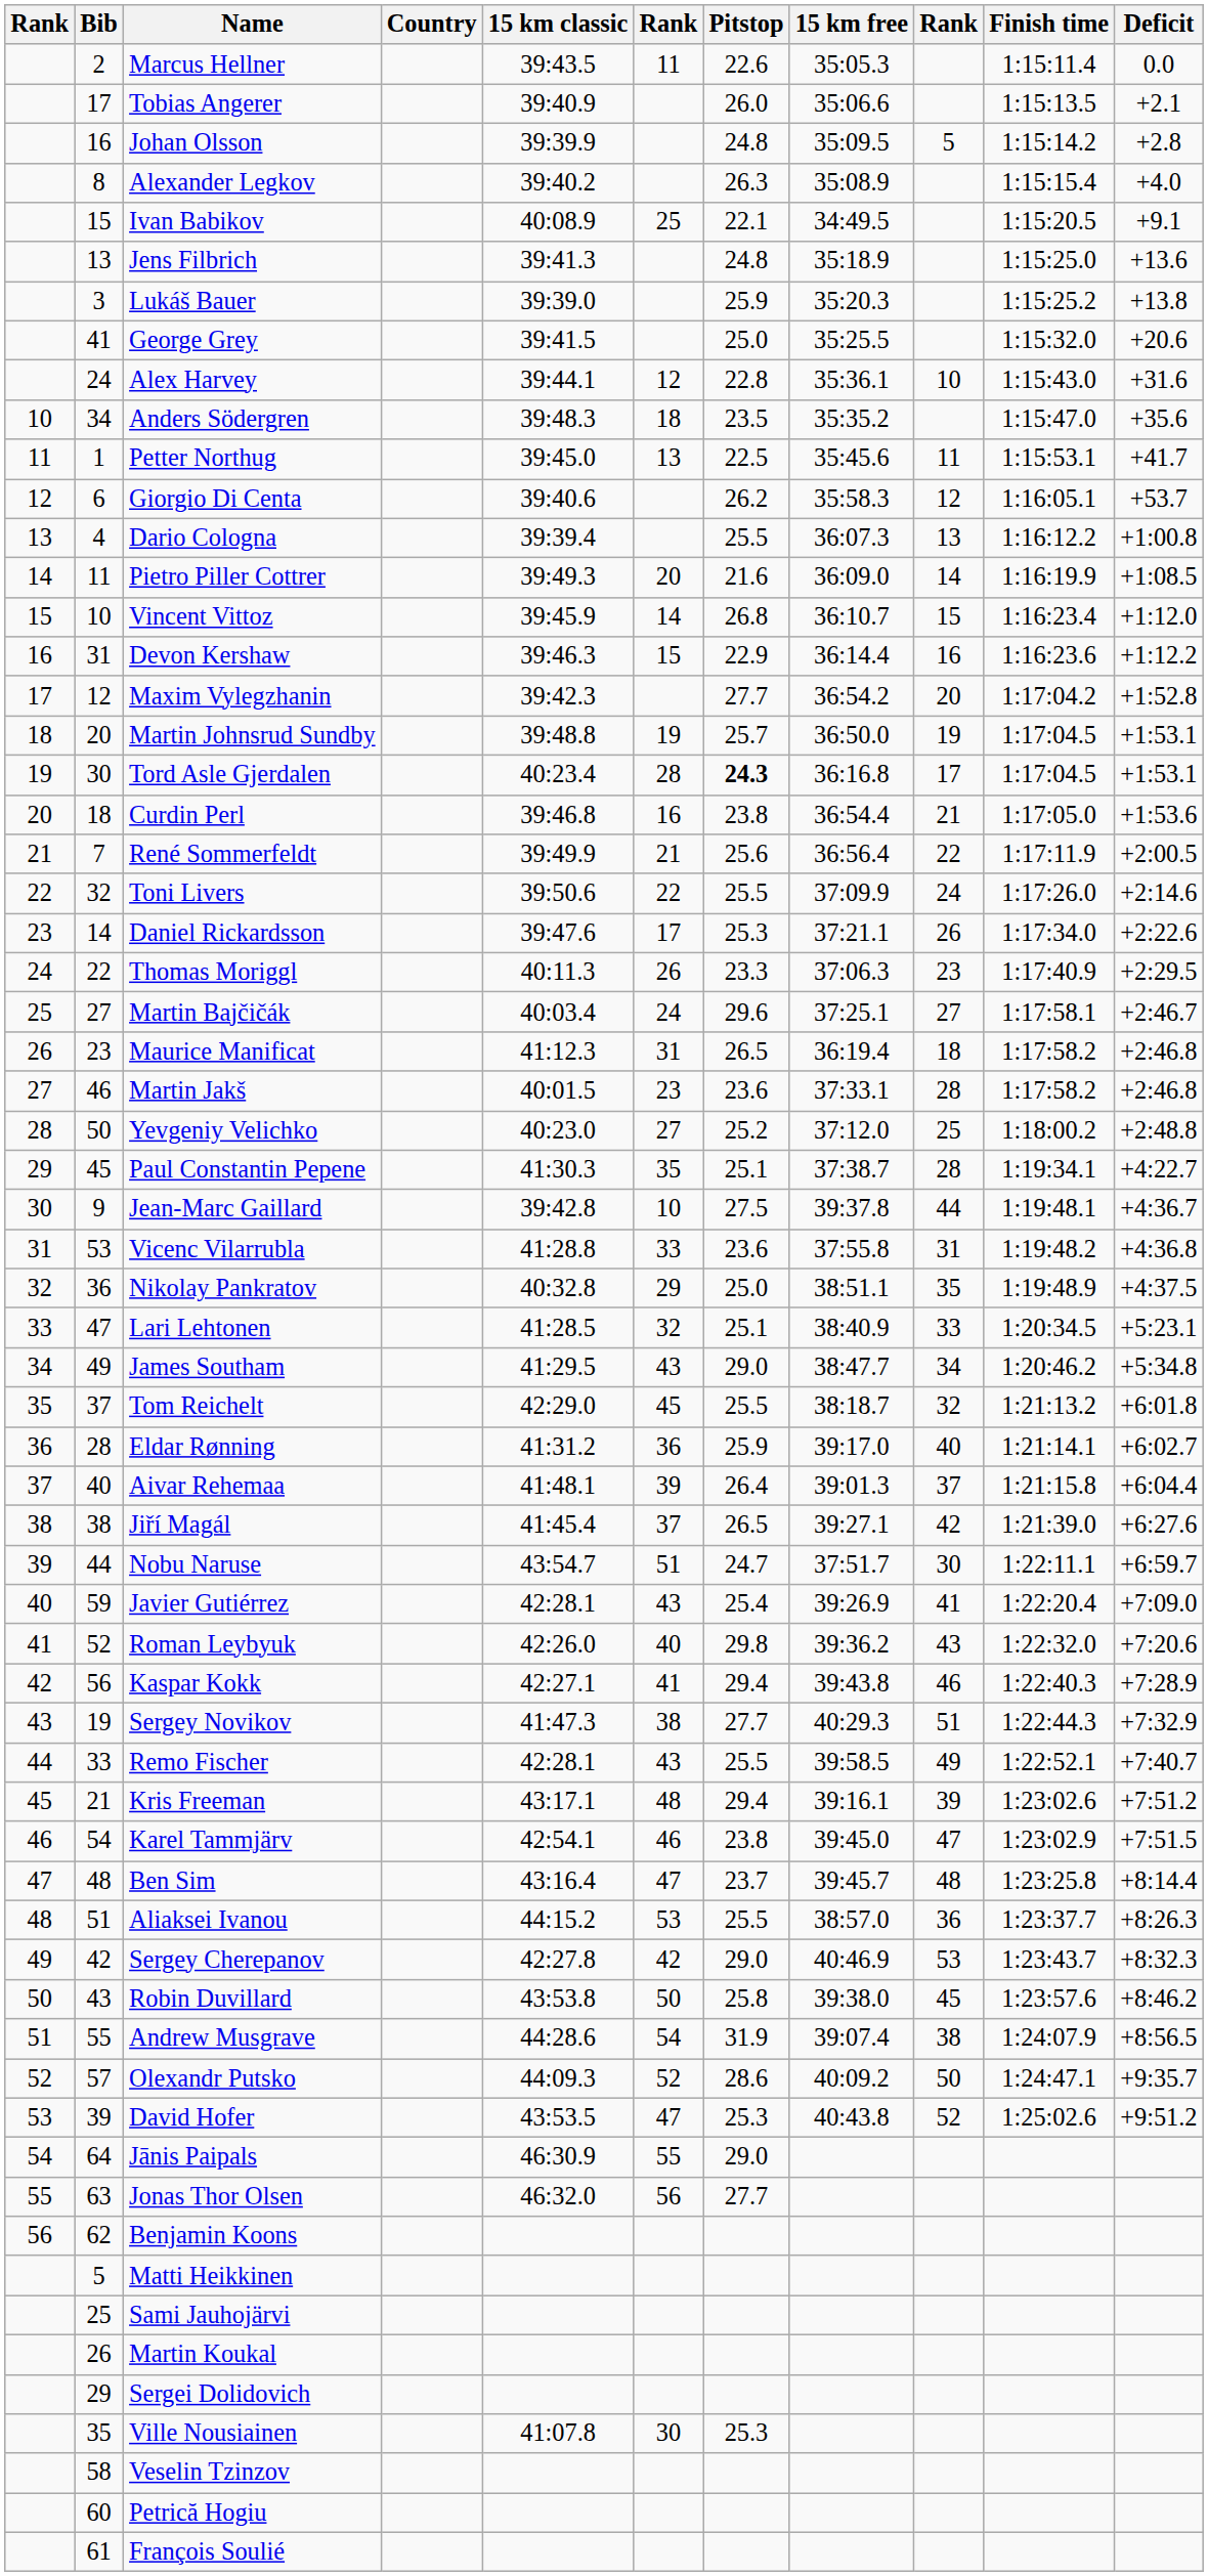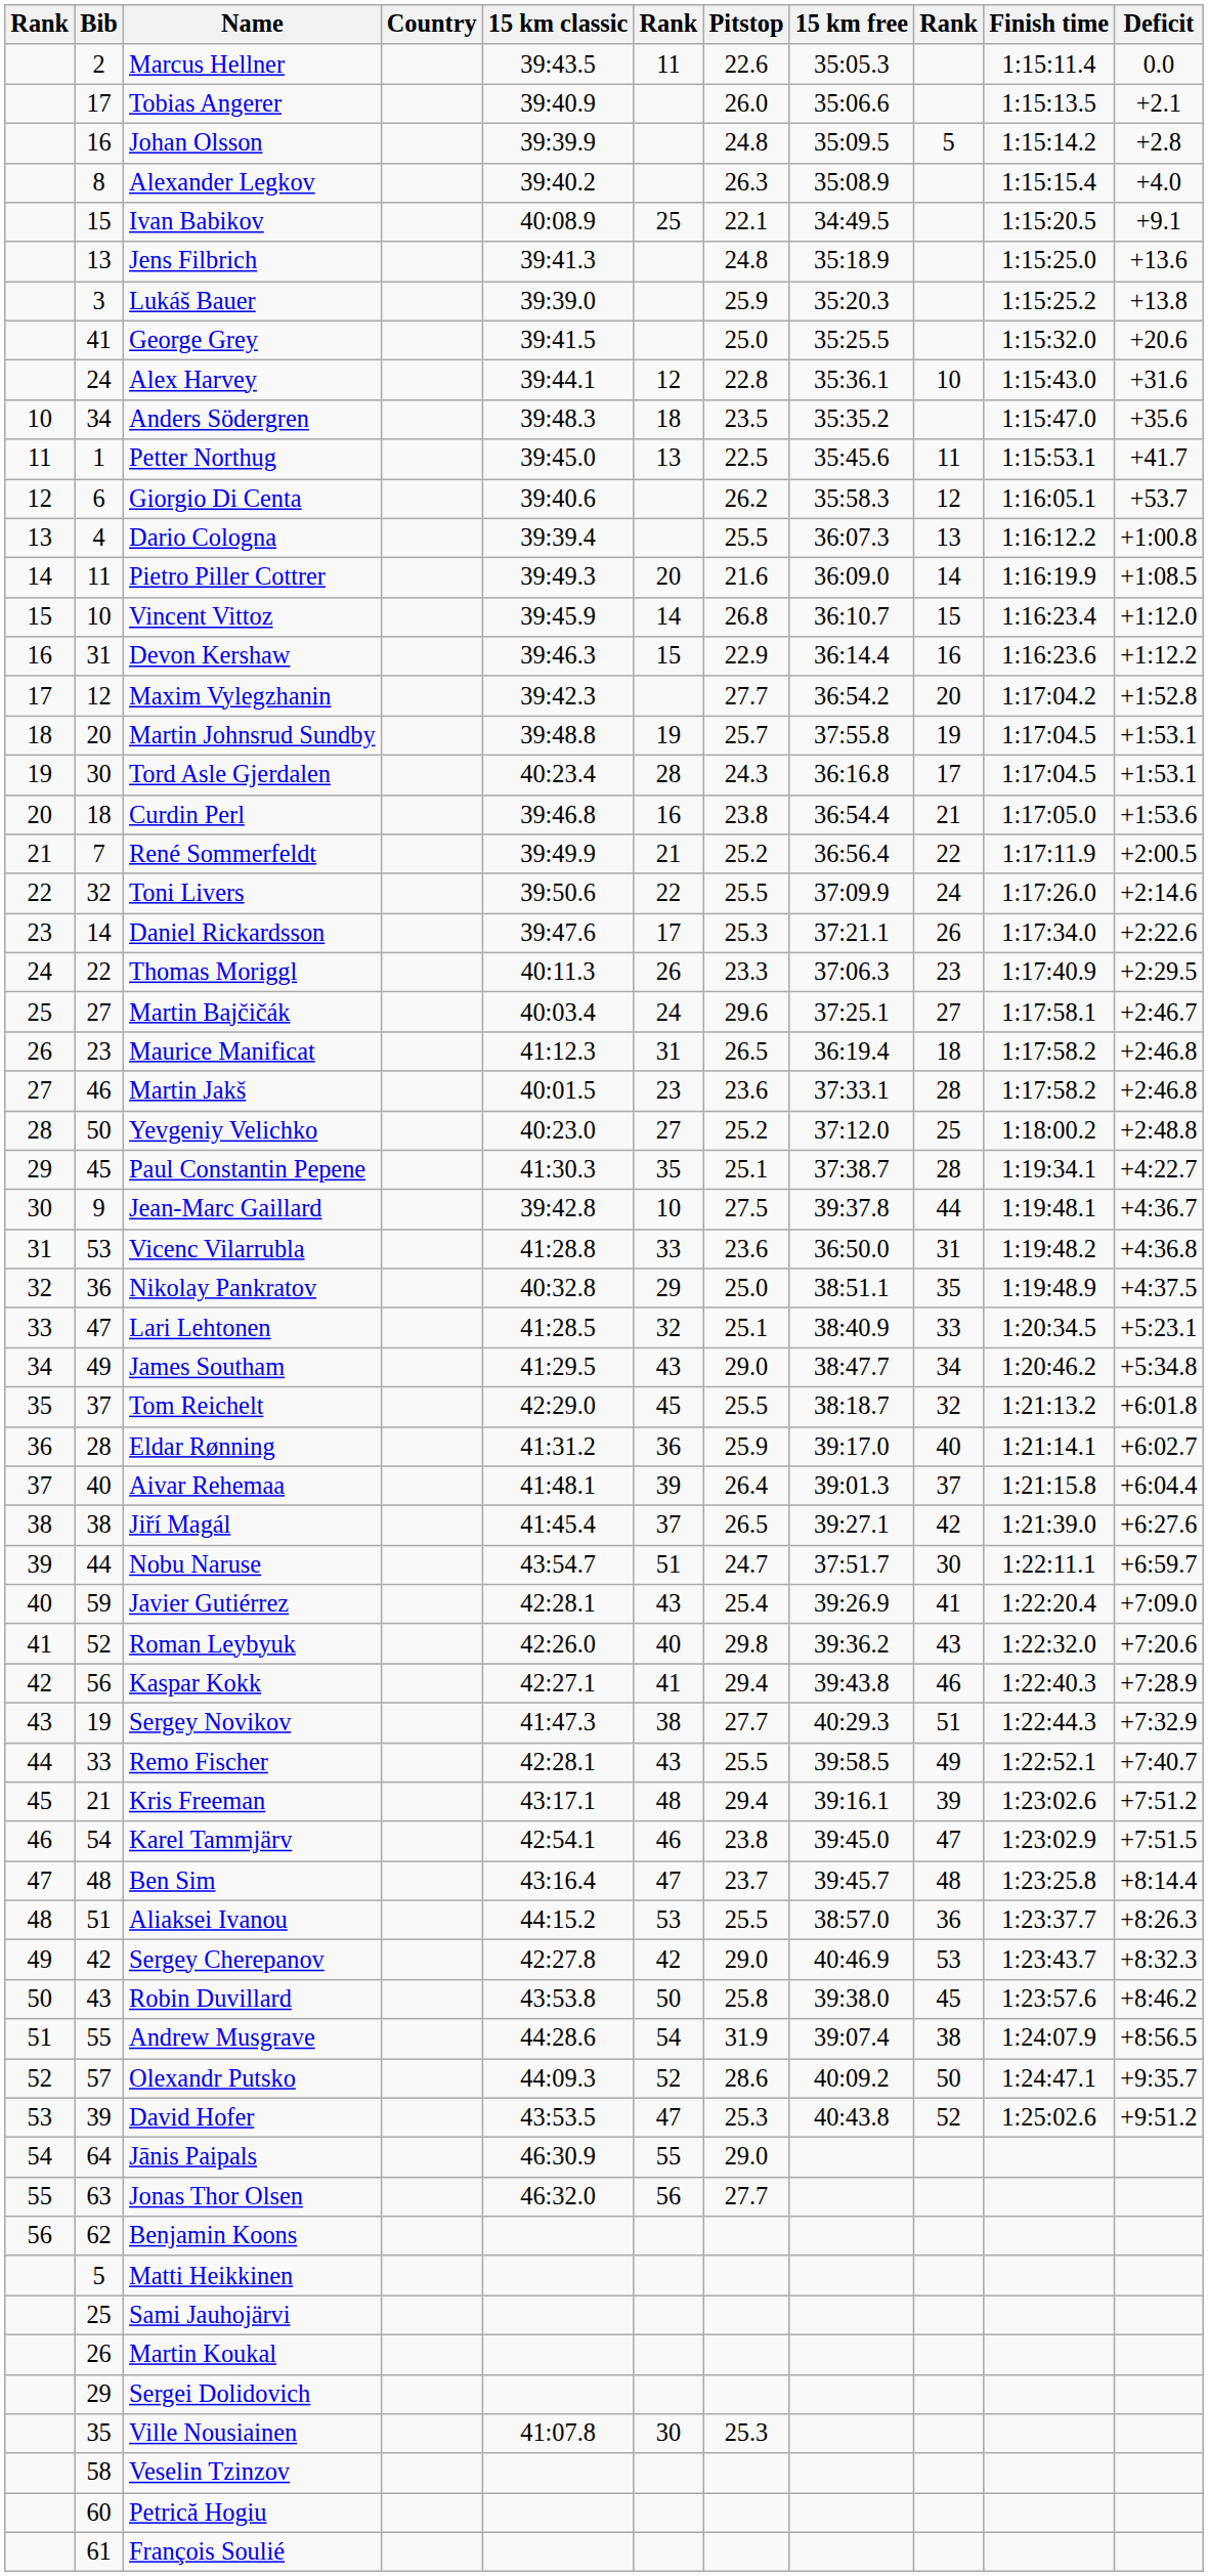Martin Johnsrud Sundby | 15 km free: 36:50.0 -> 37:55.8
Tord Asle Gjerdalen | Pitstop: bold -> normal
René Sommerfeldt | Pitstop: 25.6 -> 25.2
Vicenc Vilarrubla | 15 km free: 37:55.8 -> 36:50.0
